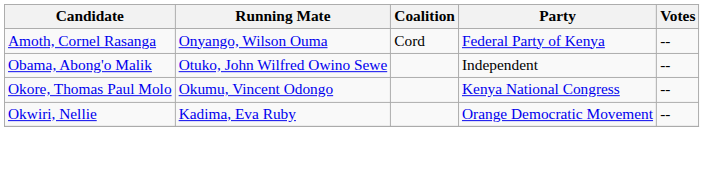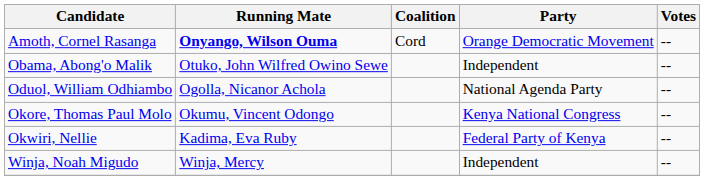Amoth, Cornel Rasanga | Running Mate: normal -> bold
Amoth, Cornel Rasanga | Party: Federal Party of Kenya -> Orange Democratic Movement
+ row: Oduol, William Odhiambo | Ogolla, Nicanor Achola | National Agenda Party | --
Okwiri, Nellie | Party: Orange Democratic Movement -> Federal Party of Kenya
+ row: Winja, Noah Migudo | Winja, Mercy | Independent | --
